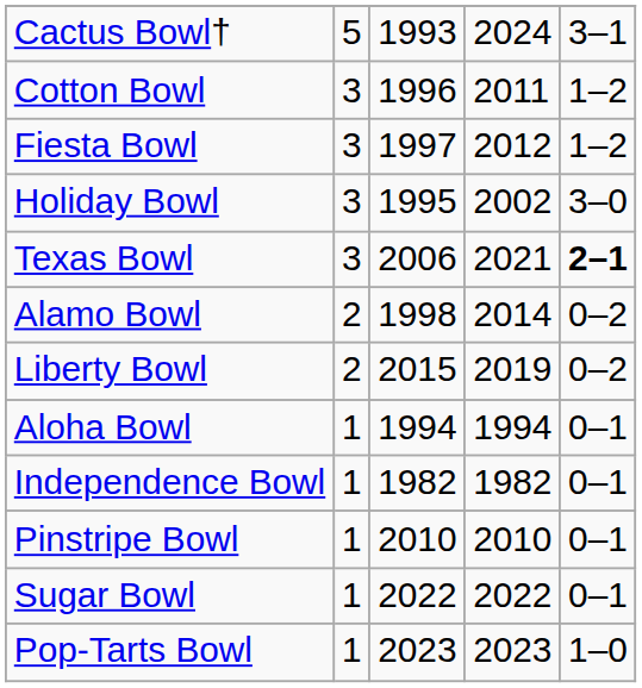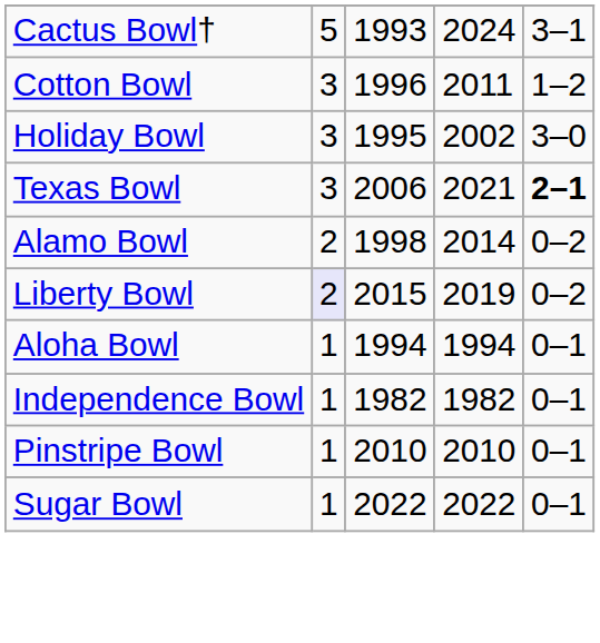- row: Fiesta Bowl | 3 | 1997 | 2012 | 1–2
Liberty Bowl | column 2: no background -> lavender background
- row: Pop-Tarts Bowl | 1 | 2023 | 2023 | 1–0
